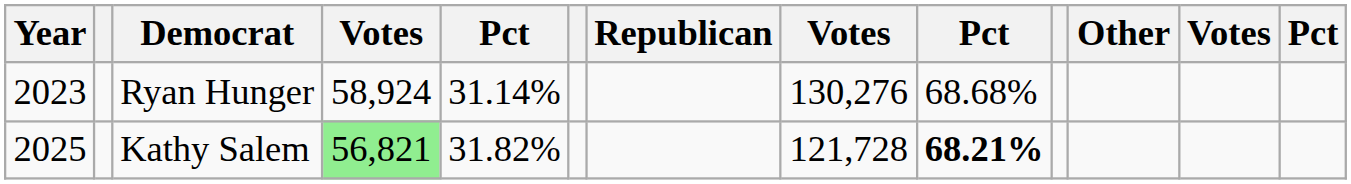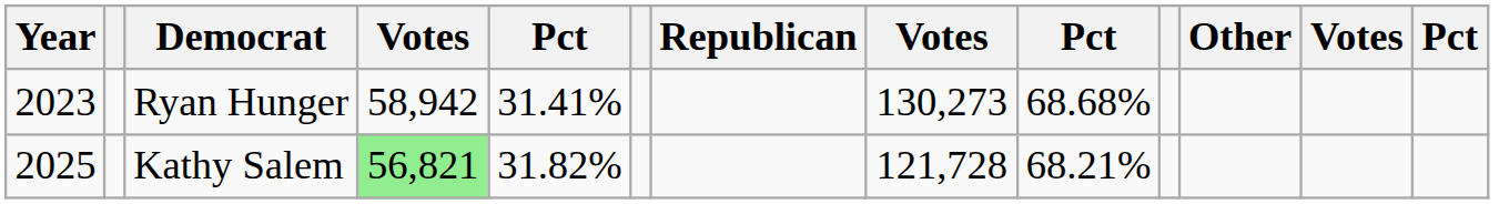Ryan Hunger | column 4: 58,924 -> 58,942
Ryan Hunger | column 5: 31.14% -> 31.41%
Ryan Hunger | column 8: 130,276 -> 130,273
Kathy Salem | column 9: bold -> normal
